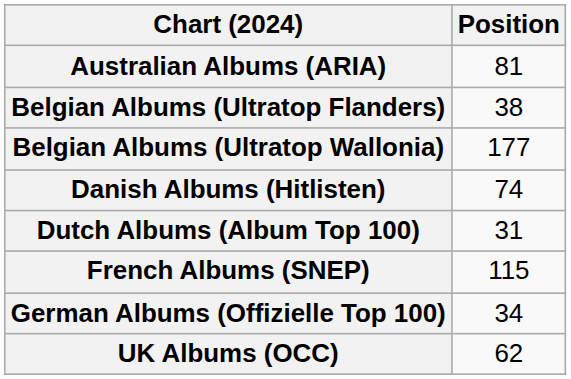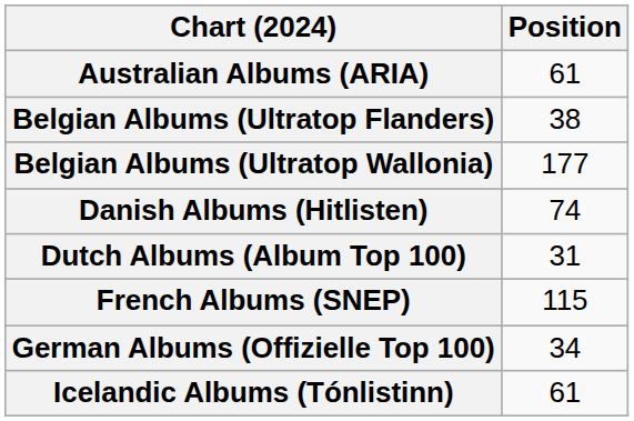Australian Albums (ARIA) | Position: 81 -> 61
+ row: Icelandic Albums (Tónlistinn) | 61
- row: UK Albums (OCC) | 62
